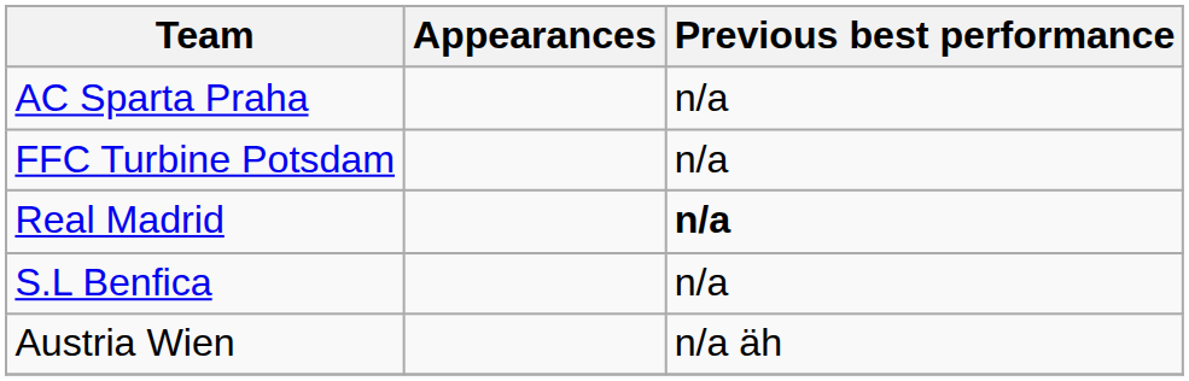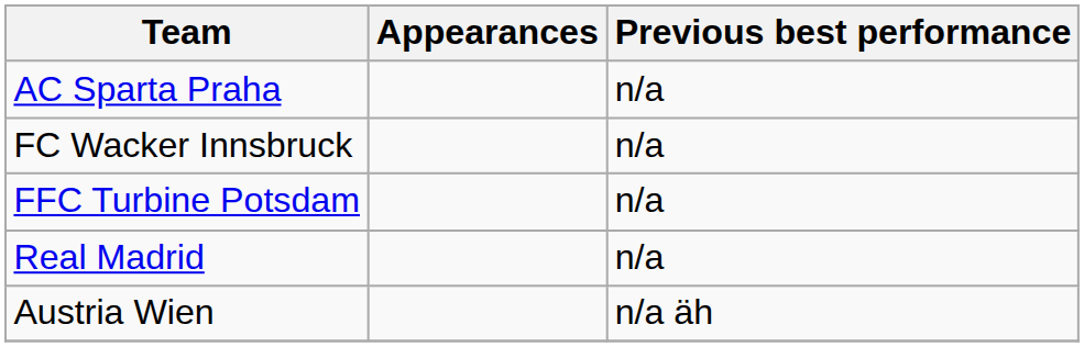+ row: FC Wacker Innsbruck | n/a
Real Madrid | Previous best performance: bold -> normal
- row: S.L Benfica | n/a
